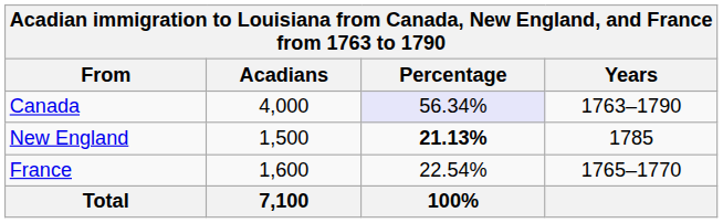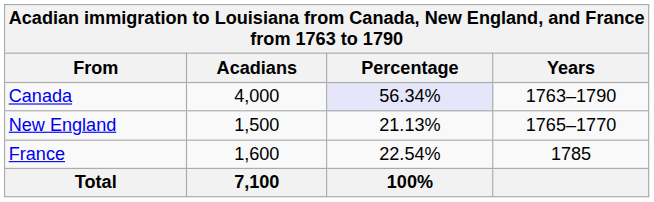New England | Percentage: bold -> normal
New England | Years: 1785 -> 1765–1770
France | Years: 1765–1770 -> 1785
